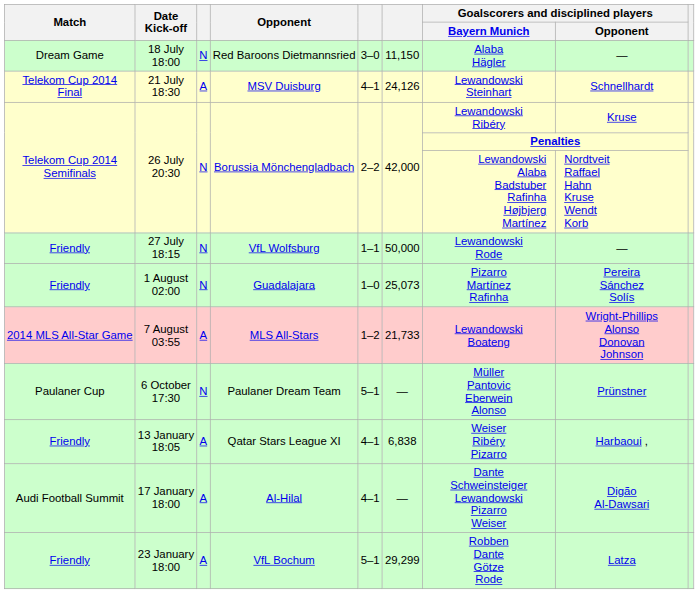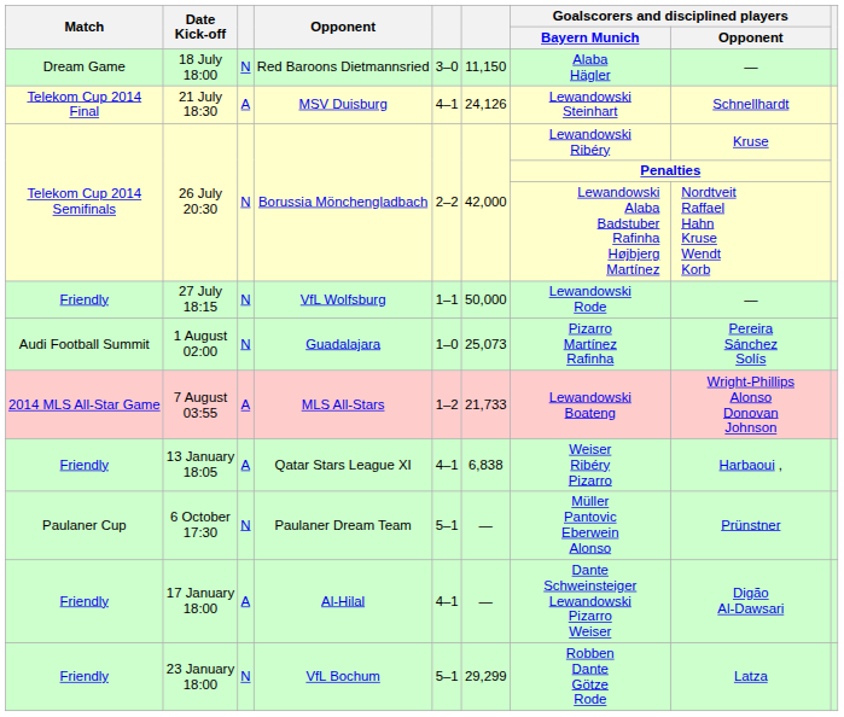1 August 02:00 | Match: Friendly -> Audi Football Summit
rows swapped: 6 October 17:30 <-> 13 January 18:05
17 January 18:00 | Match: Audi Football Summit -> Friendly
23 January 18:00 | column 3: A -> N
